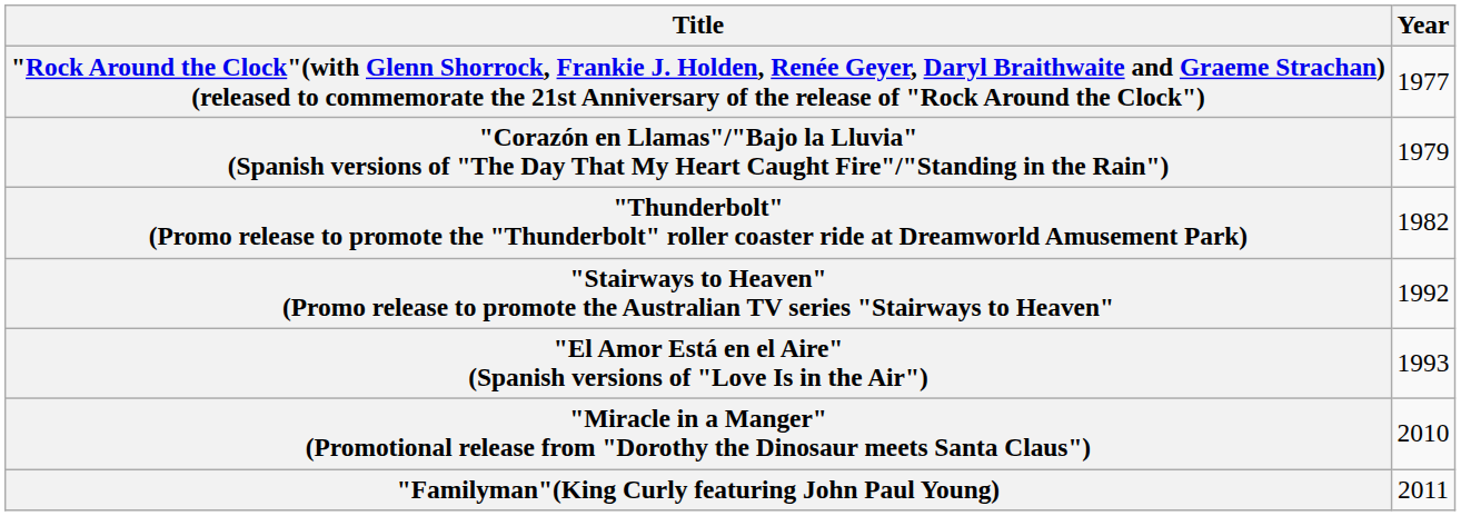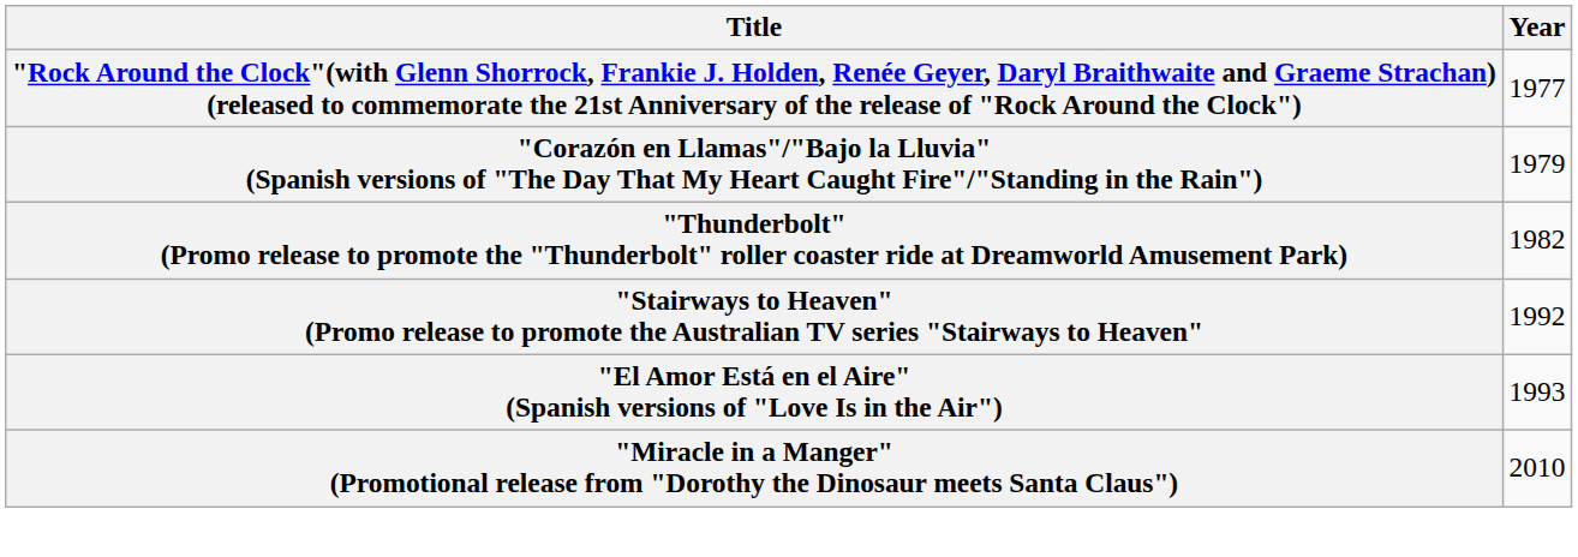- row: "Familyman"(King Curly featuring John Paul Young) | 2011
